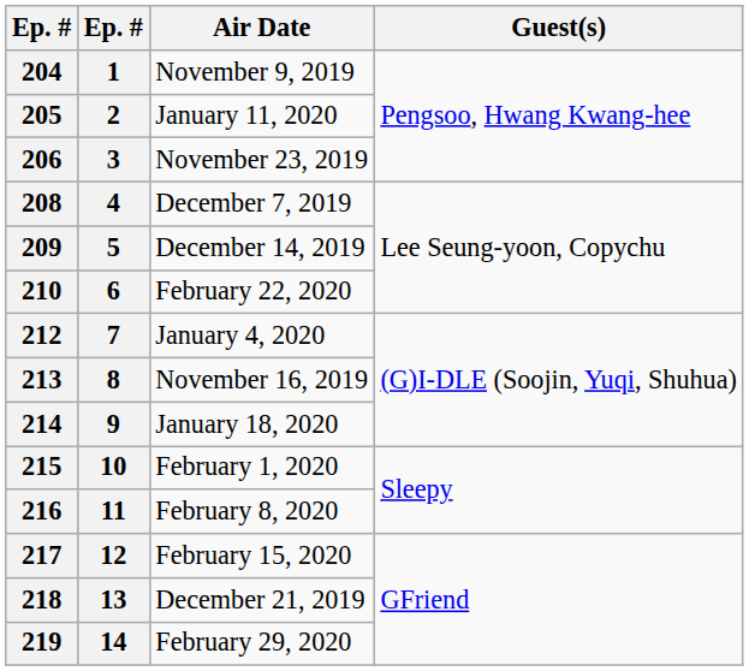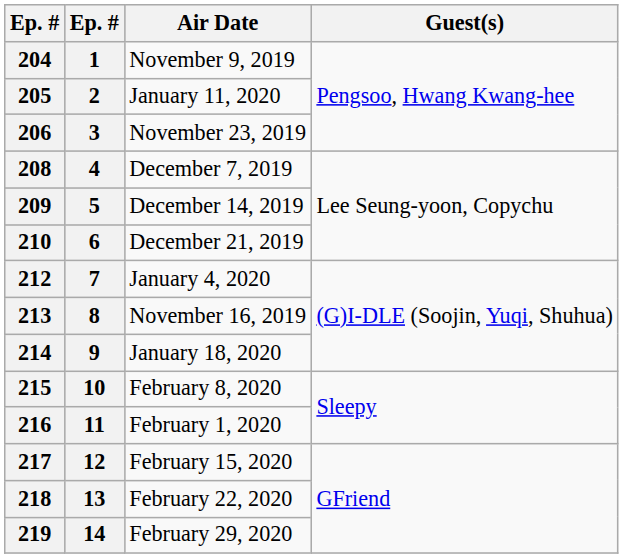210 | Air Date: February 22, 2020 -> December 21, 2019
215 | Air Date: February 1, 2020 -> February 8, 2020
216 | Air Date: February 8, 2020 -> February 1, 2020
218 | Air Date: December 21, 2019 -> February 22, 2020
